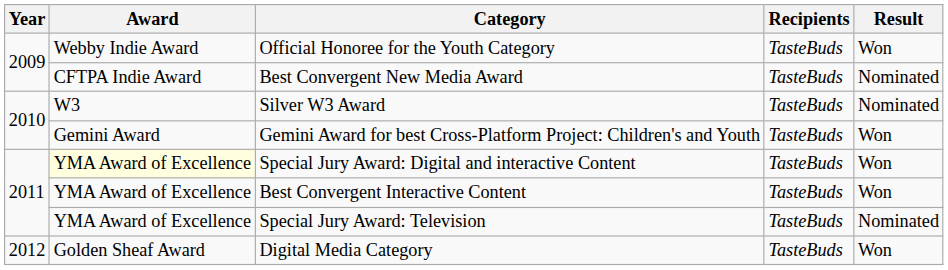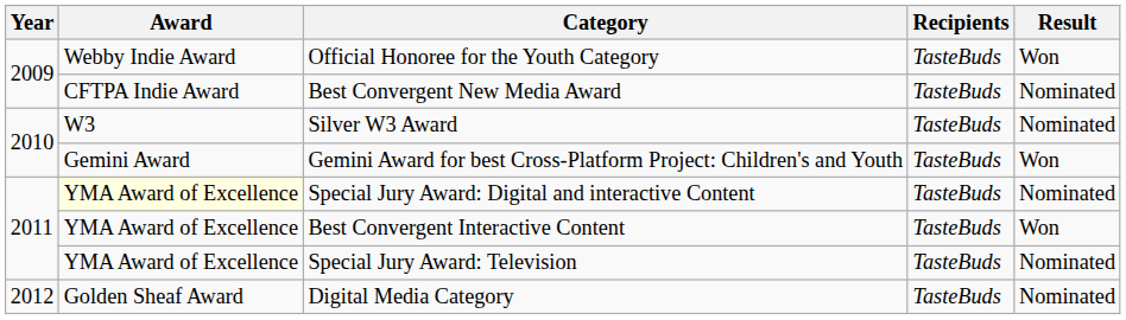Special Jury Award: Digital and interactive Content | Result: Won -> Nominated
Digital Media Category | Result: Won -> Nominated
